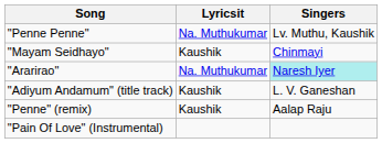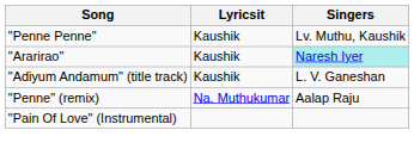"Penne Penne" | Lyricsit: Na. Muthukumar -> Kaushik
- row: "Mayam Seidhayo" | Kaushik | Chinmayi
"Ararirao" | Lyricsit: Na. Muthukumar -> Kaushik
"Penne" (remix) | Lyricsit: Kaushik -> Na. Muthukumar
